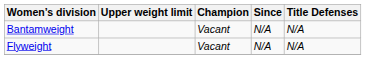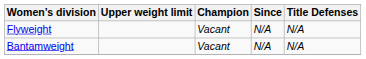rows swapped: Bantamweight <-> Flyweight
